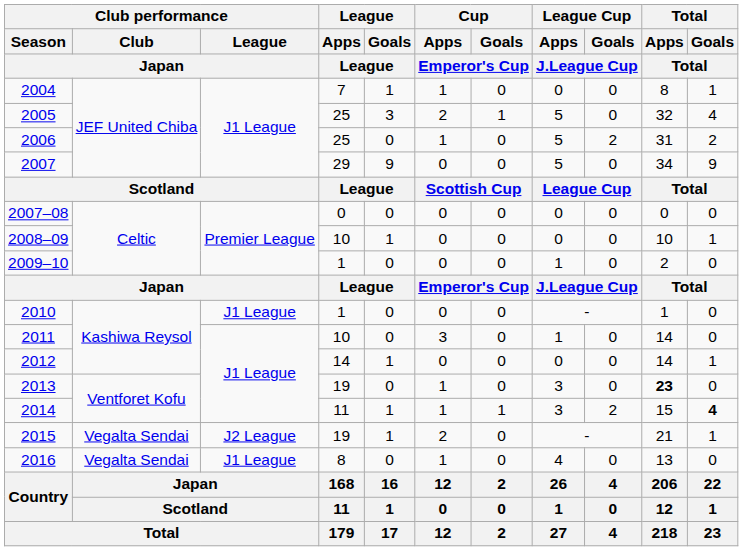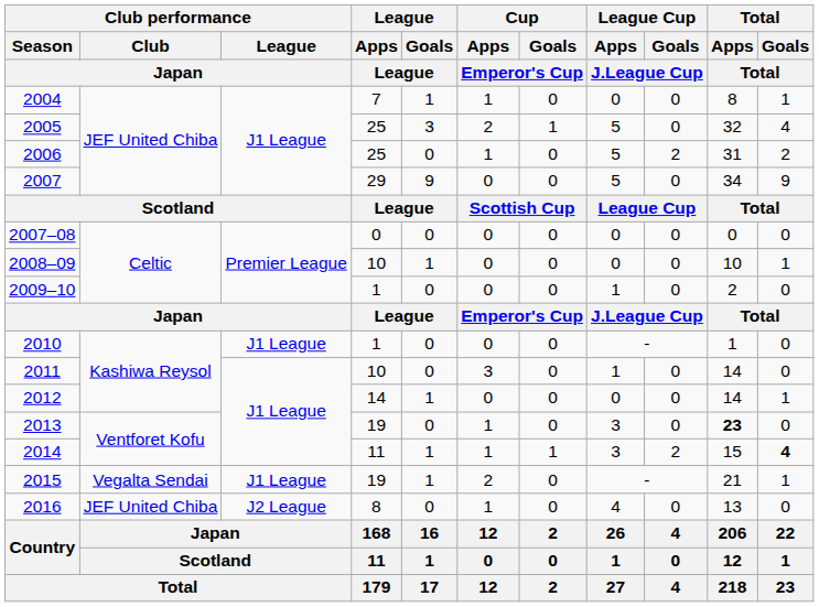2015 | Club performance / League / Japan: J2 League -> J1 League
2016 | Club performance / Club / Japan: Vegalta Sendai -> JEF United Chiba
2016 | Club performance / League / Japan: J1 League -> J2 League
